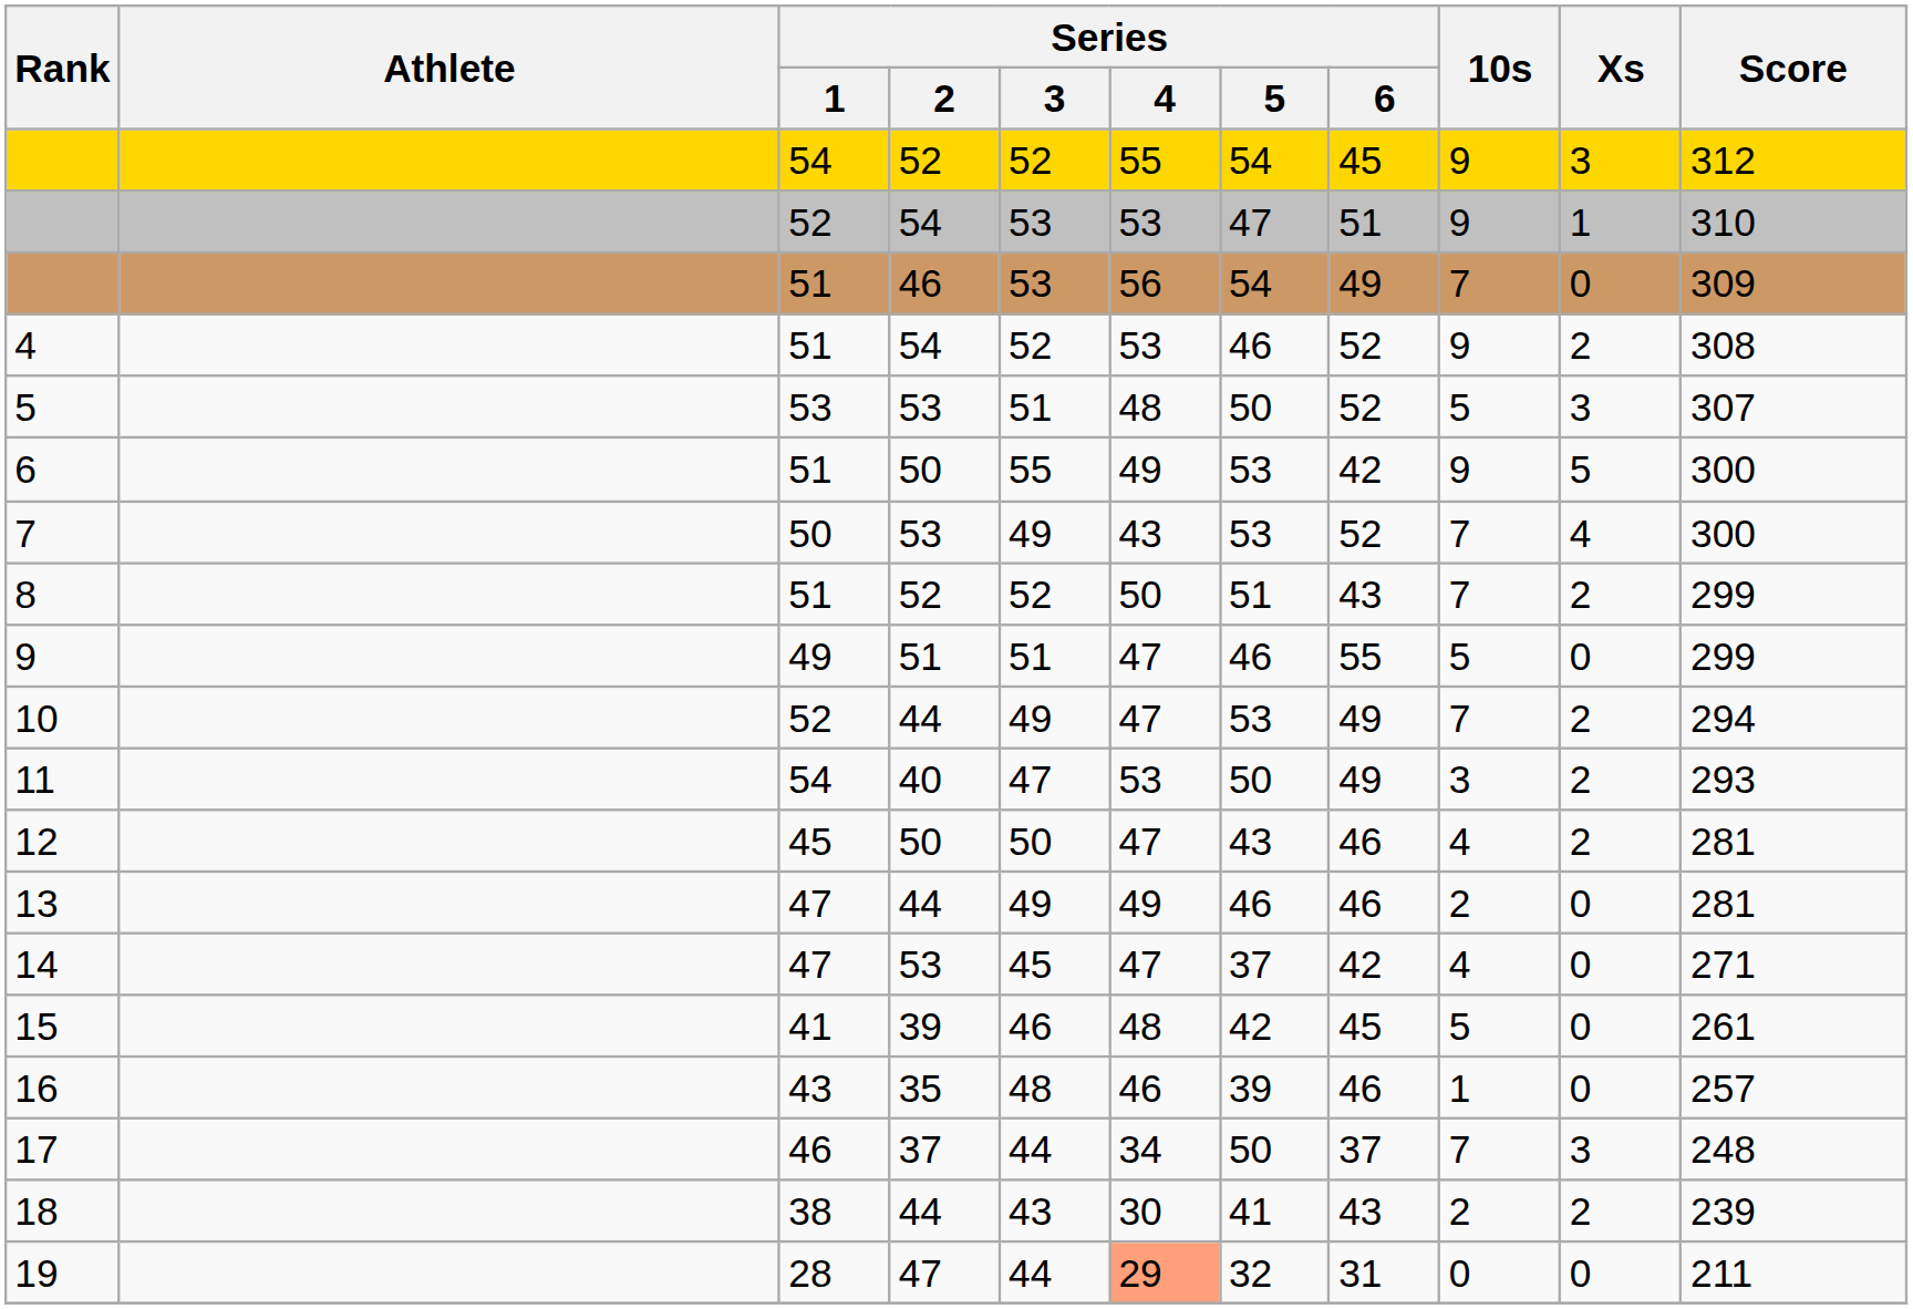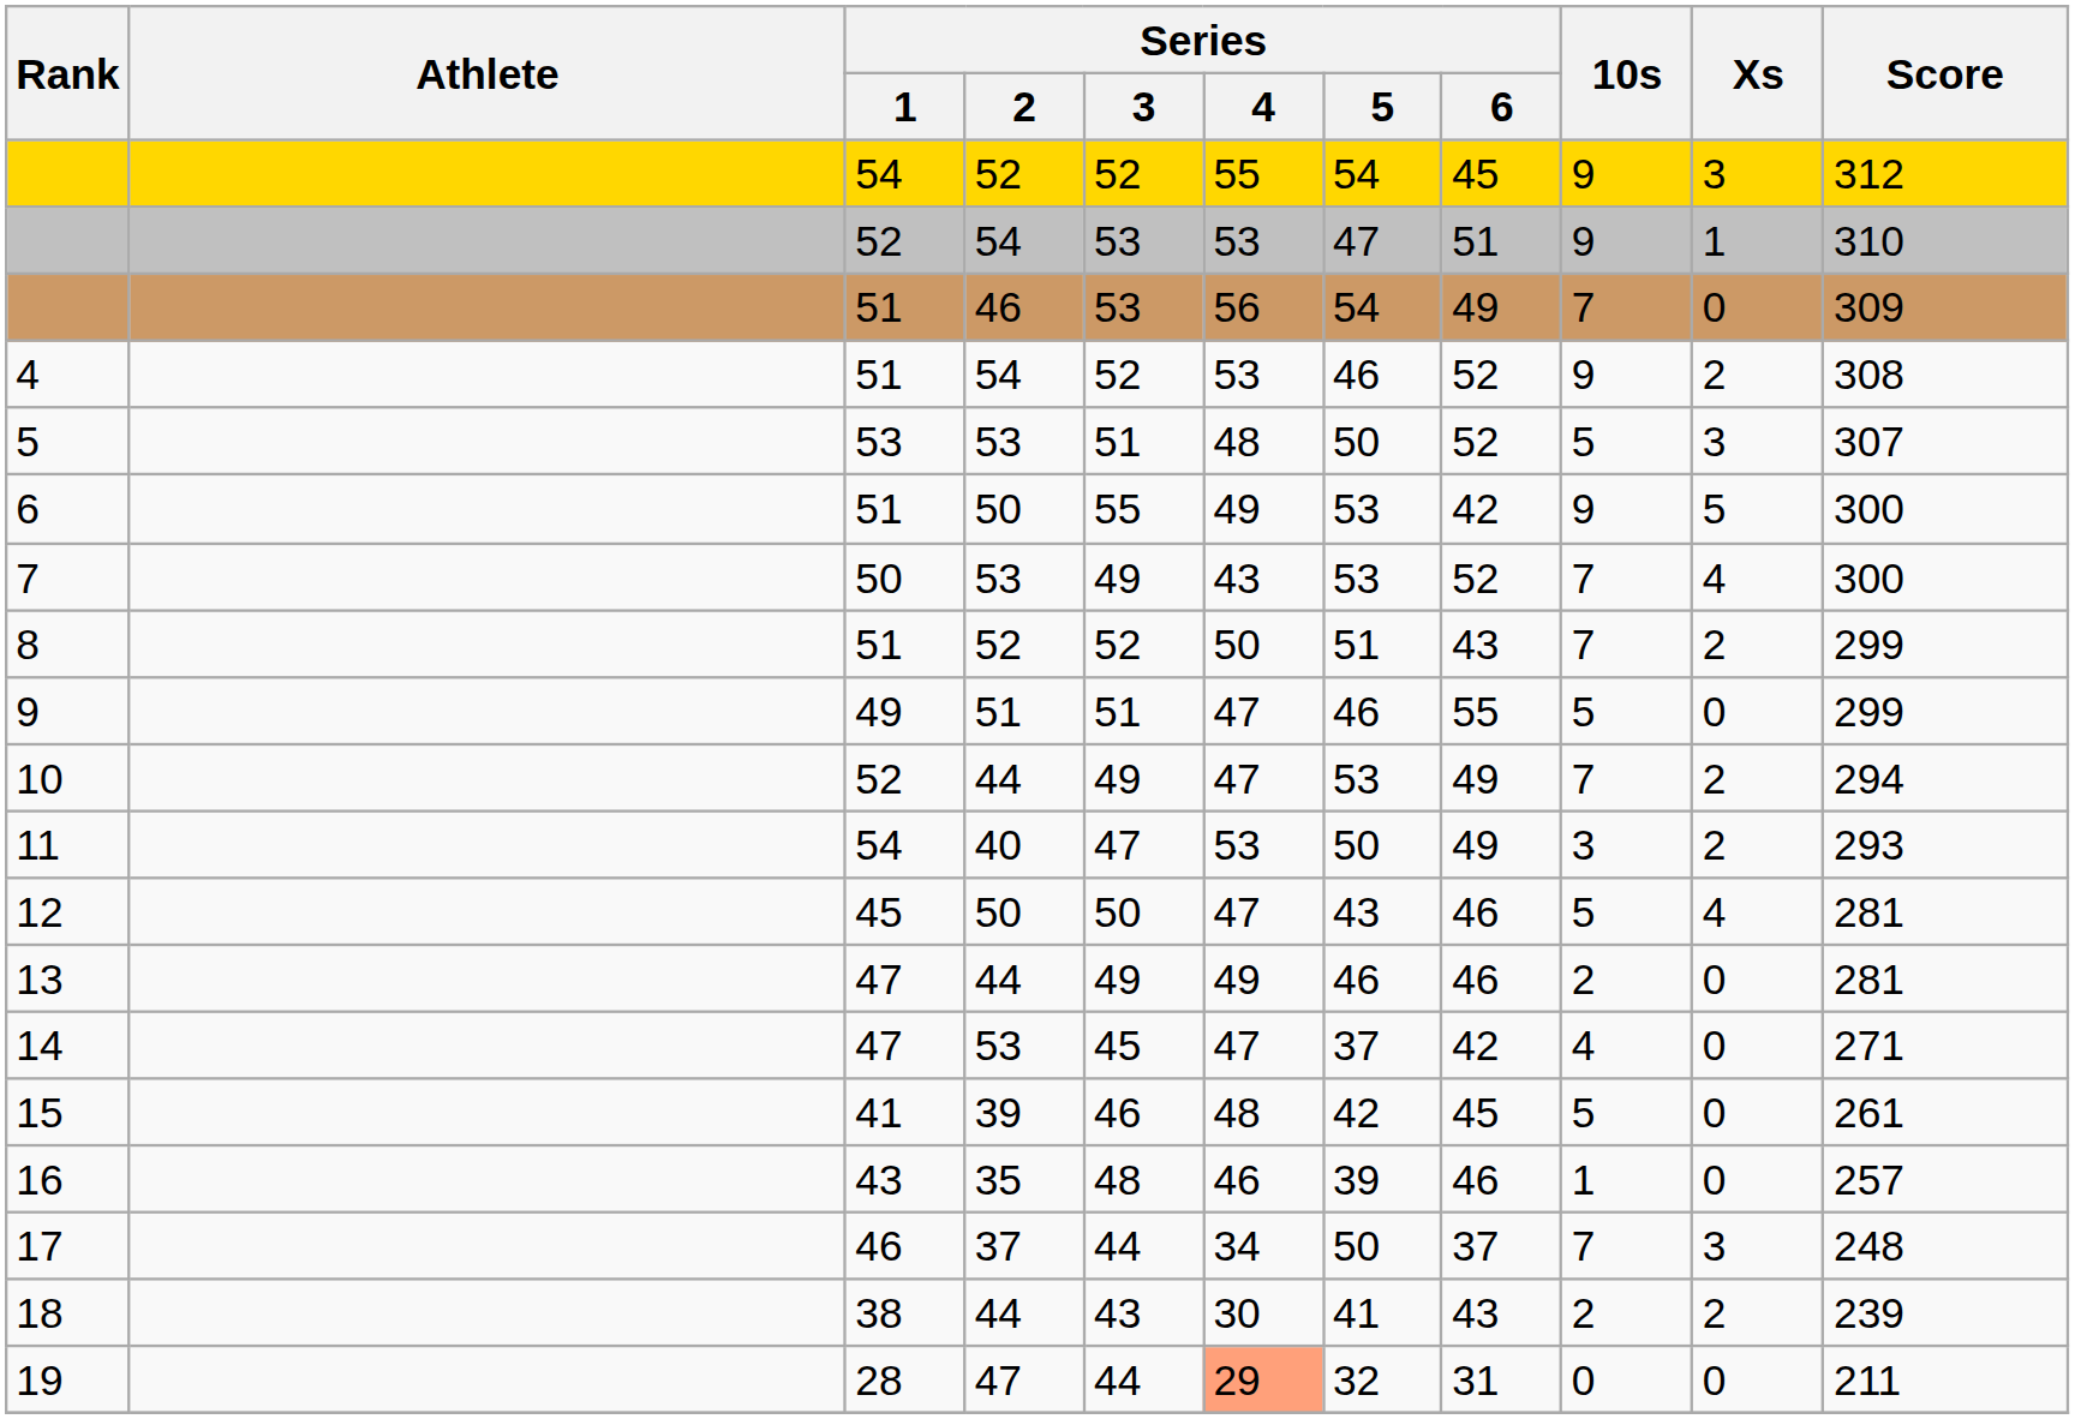12 | 10s: 4 -> 5
12 | Xs: 2 -> 4
